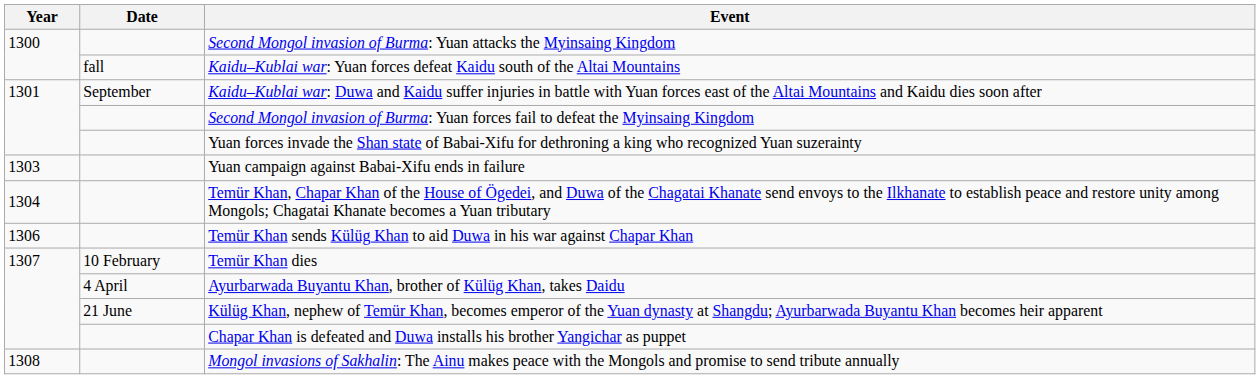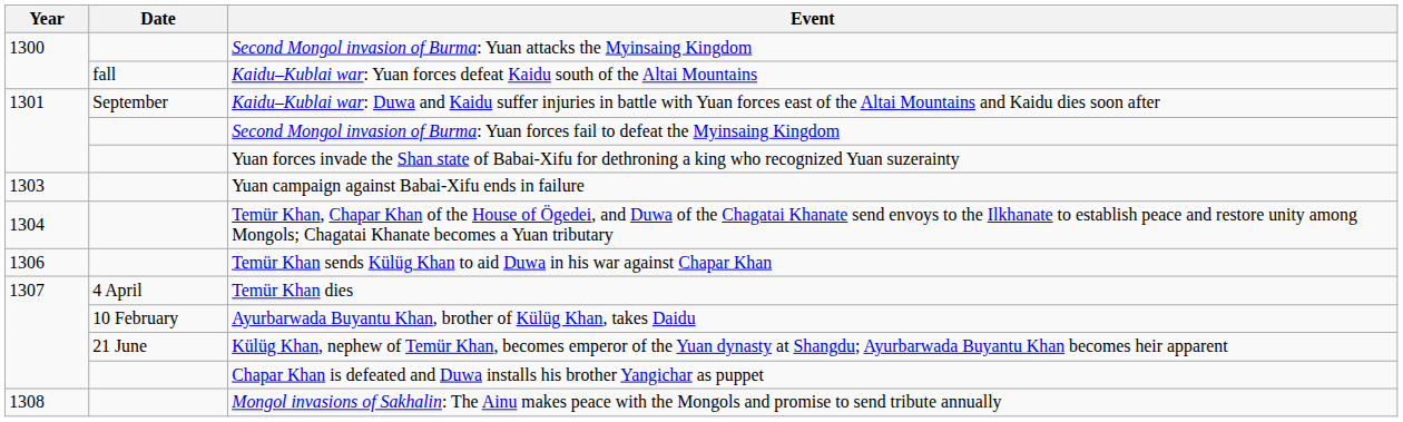Temür Khan dies | Date: 10 February -> 4 April
Ayurbarwada Buyantu Khan, brother of Külüg Khan, takes Daidu | Date: 4 April -> 10 February
